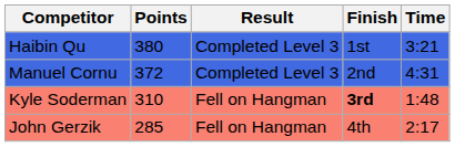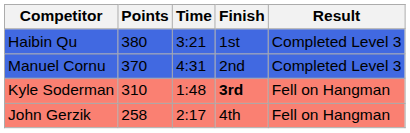columns swapped: Time <-> Result
Manuel Cornu | Points: 372 -> 370
John Gerzik | Points: 285 -> 258
